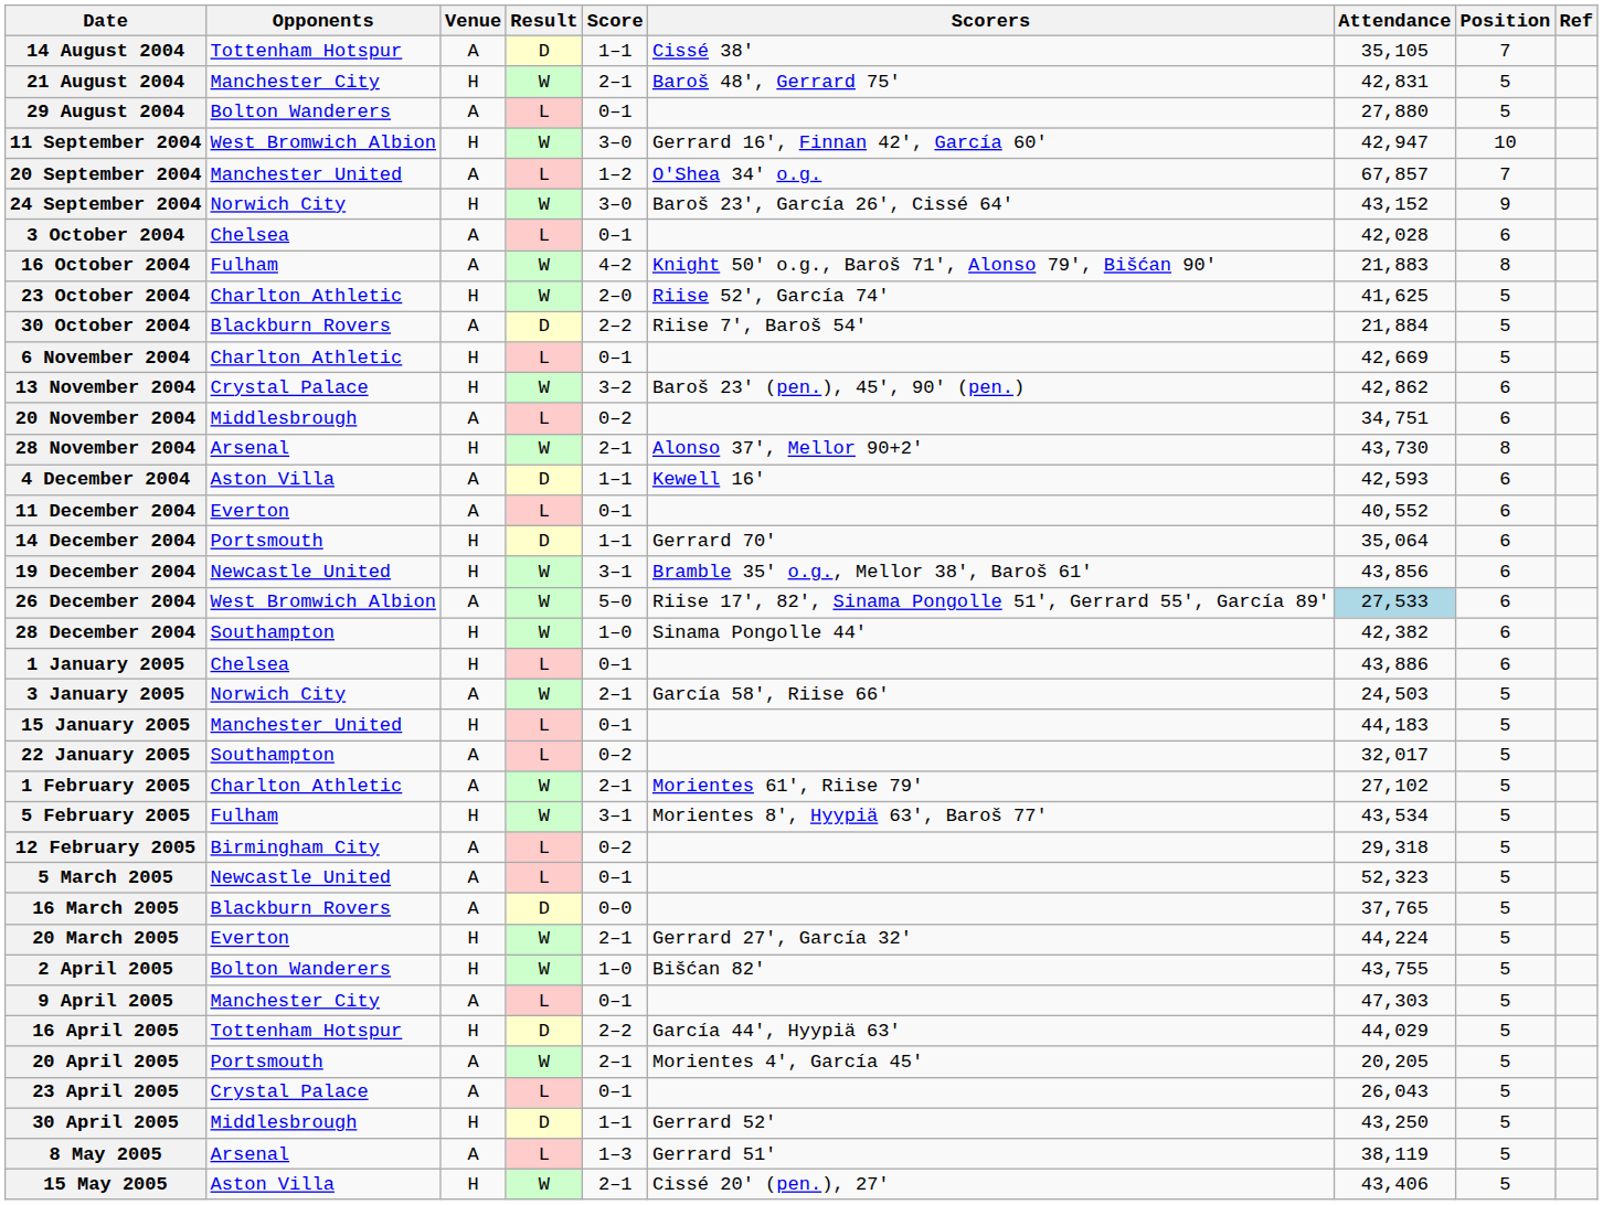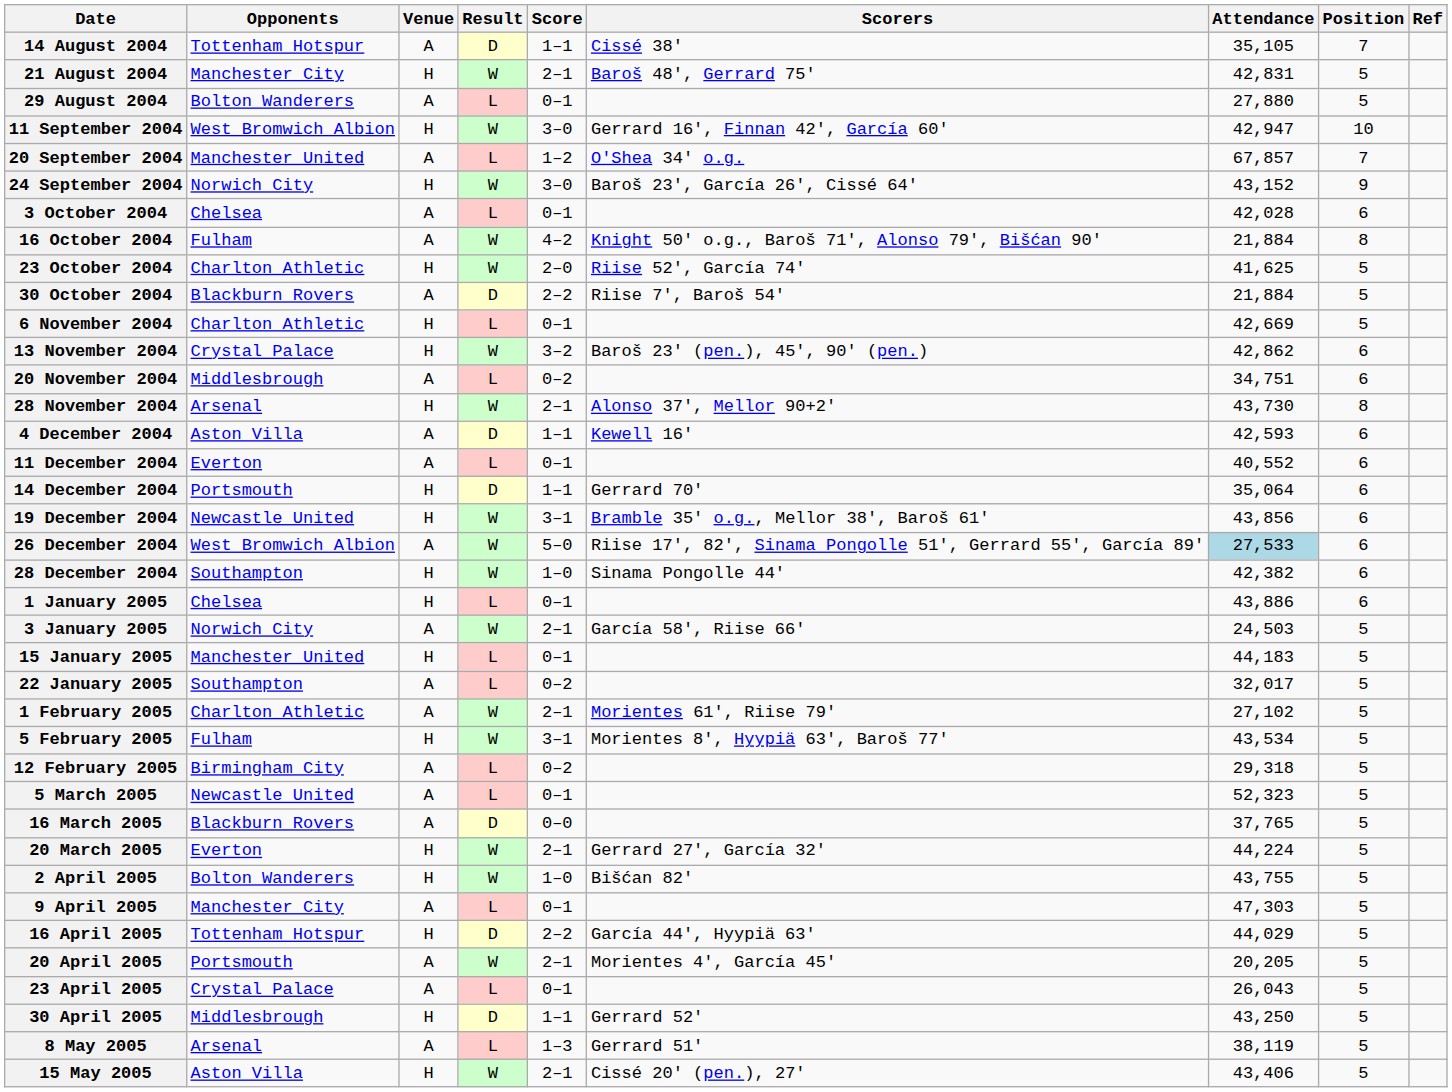16 October 2004 | Attendance: 21,883 -> 21,884
